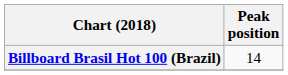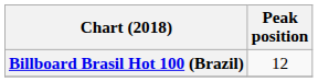Billboard Brasil Hot 100 (Brazil) | Peak position: 14 -> 12
